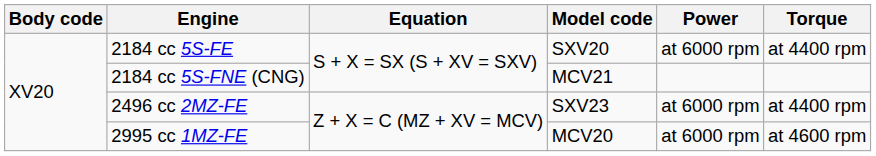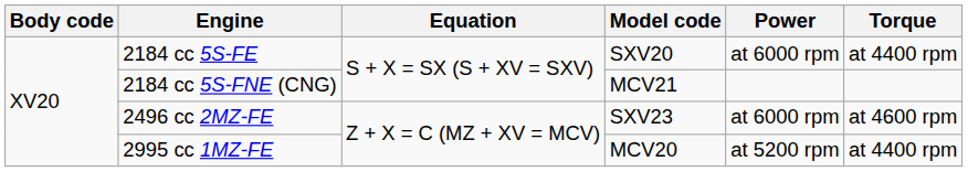2496 cc 2MZ-FE | Torque: at 4400 rpm -> at 4600 rpm
2995 cc 1MZ-FE | Power: at 6000 rpm -> at 5200 rpm
2995 cc 1MZ-FE | Torque: at 4600 rpm -> at 4400 rpm
